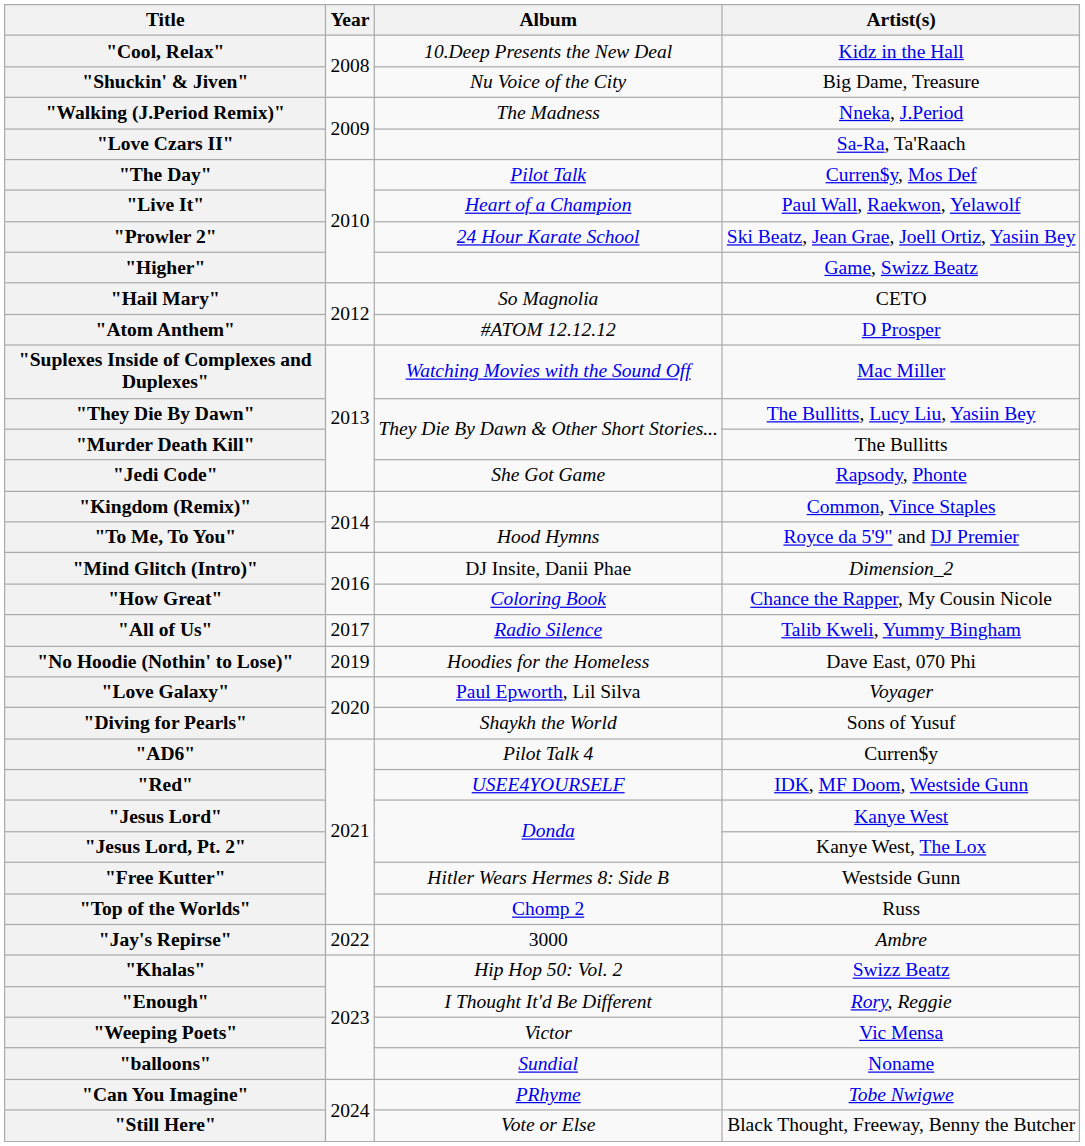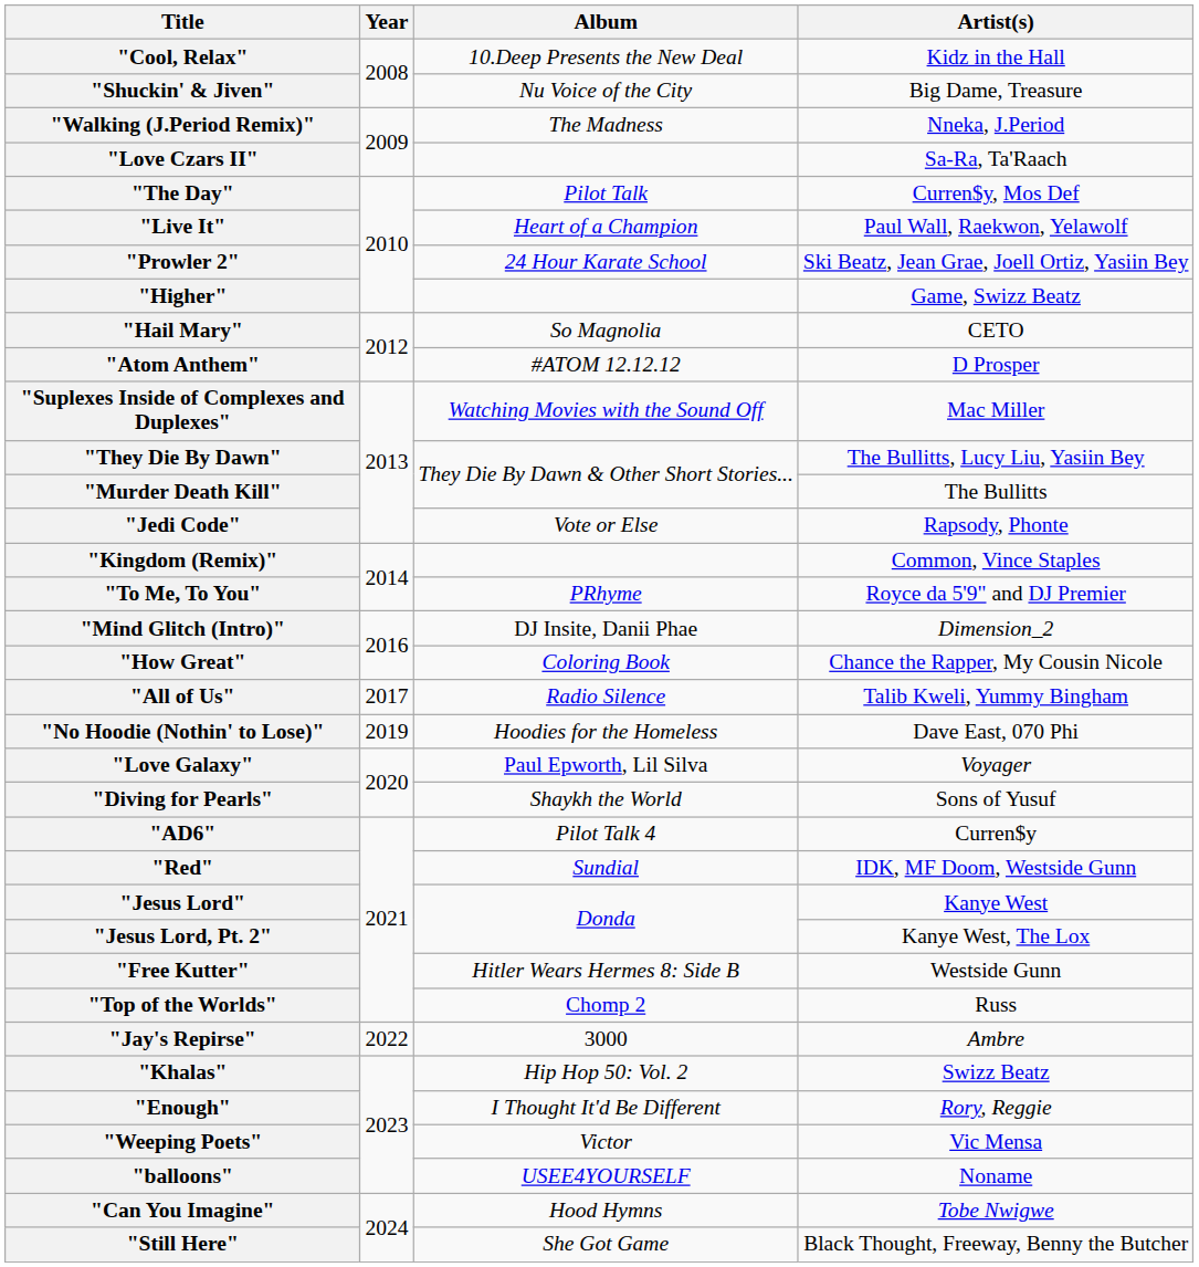"Jedi Code" | Album: She Got Game -> Vote or Else
"To Me, To You" | Album: Hood Hymns -> PRhyme
"Red" | Album: USEE4YOURSELF -> Sundial
"balloons" | Album: Sundial -> USEE4YOURSELF
"Can You Imagine" | Album: PRhyme -> Hood Hymns
"Still Here" | Album: Vote or Else -> She Got Game
